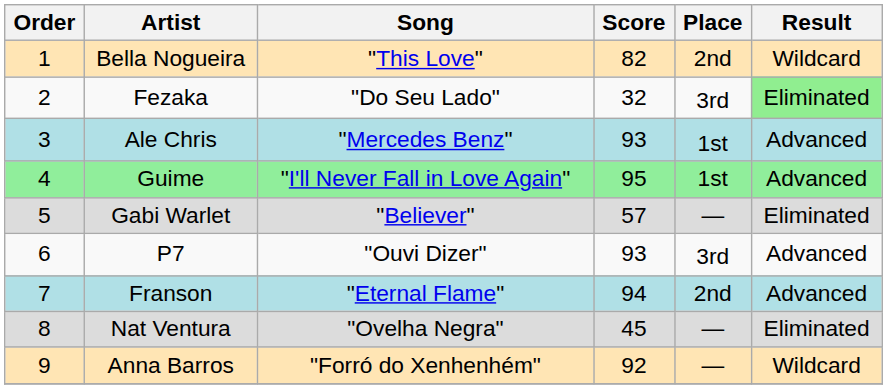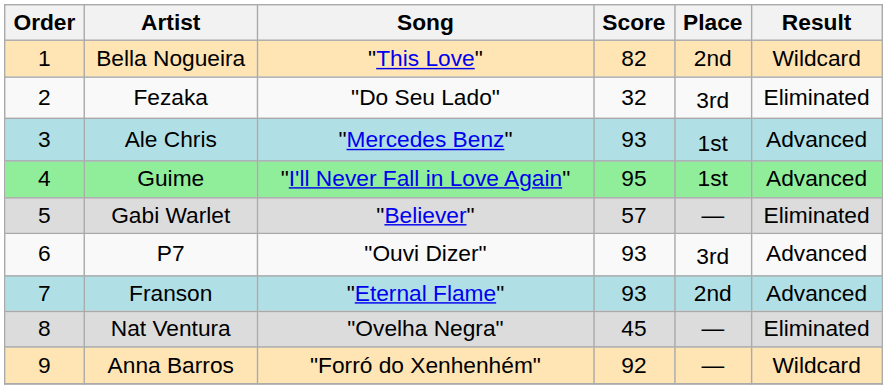Fezaka | Result: lightgreen background -> no background
Franson | Score: 94 -> 93
